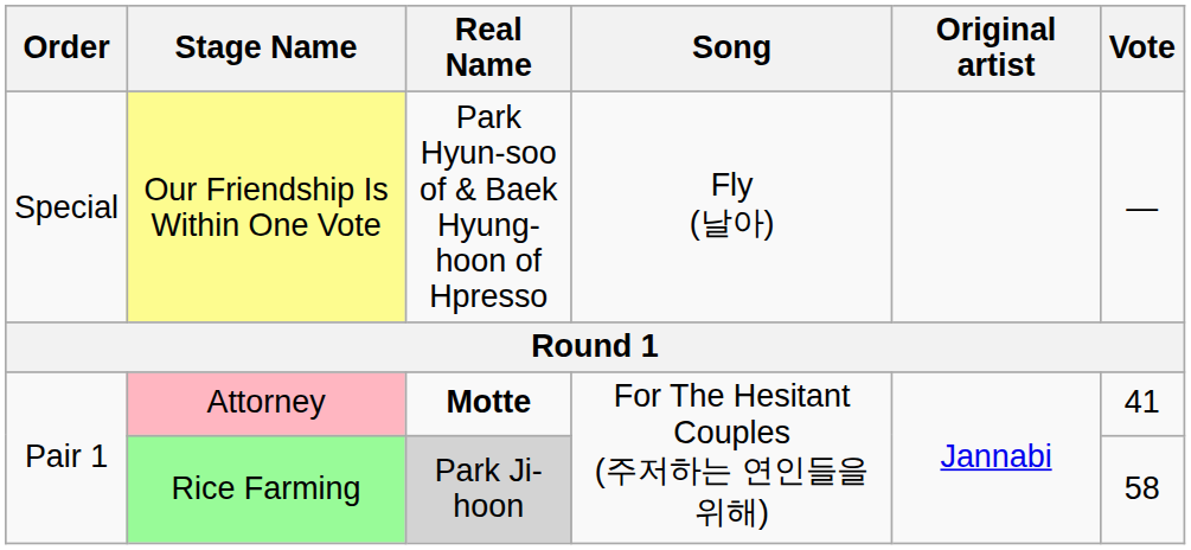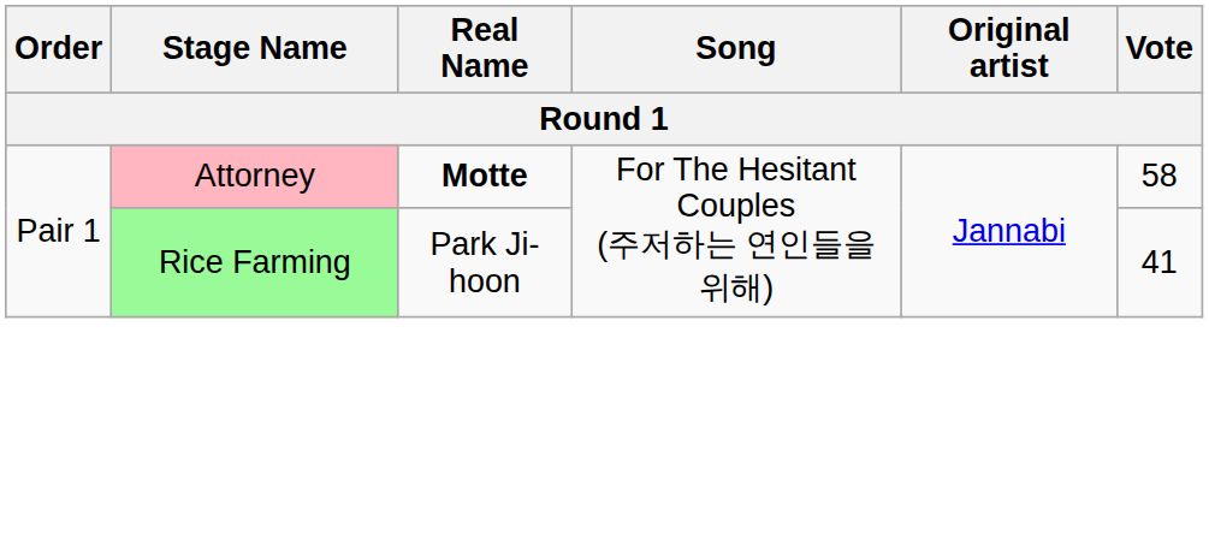- row: Special | Our Friendship Is Within One Vote | Park Hyun-soo of & Baek Hyung-hoon of Hpresso | Fly (날아) | —
Attorney | Vote: 41 -> 58
Rice Farming | Real Name: lightgrey background -> no background
Rice Farming | Vote: 58 -> 41
